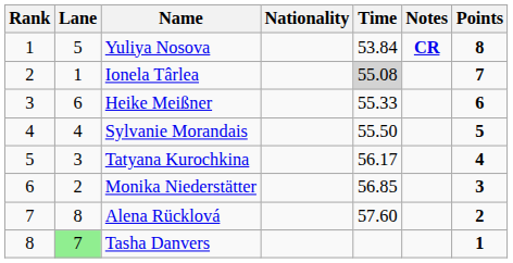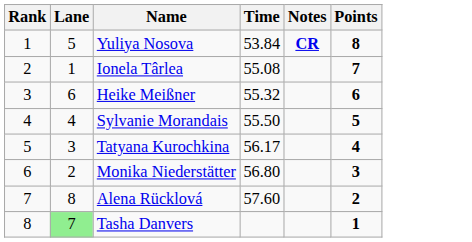- column: Nationality
Ionela Târlea | Time: lightgrey background -> no background
Heike Meißner | Time: 55.33 -> 55.32
Monika Niederstätter | Time: 56.85 -> 56.80
